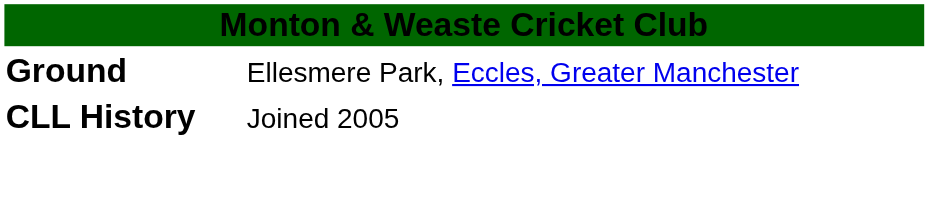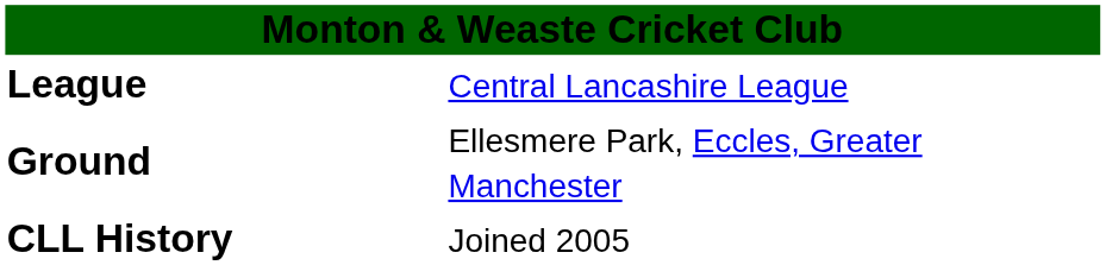+ row: League | Central Lancashire League
